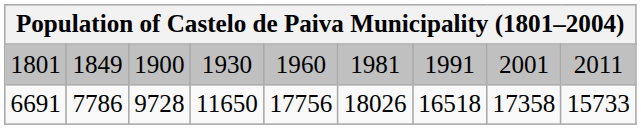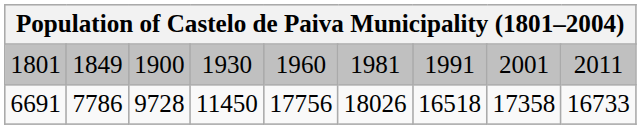6691 | column 4: 11650 -> 11450
6691 | column 9: 15733 -> 16733
